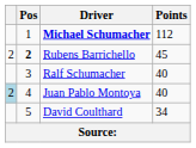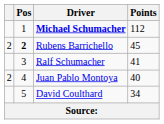Ralf Schumacher | Points: 40 -> 41
Juan Pablo Montoya | column 1: lightblue background -> no background
